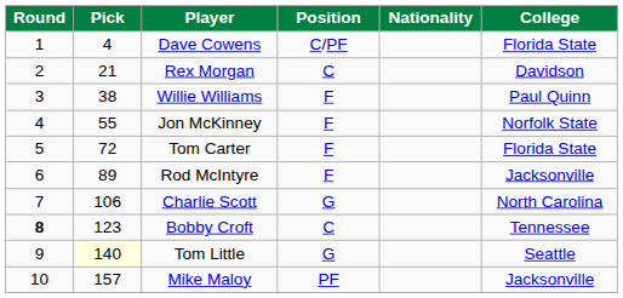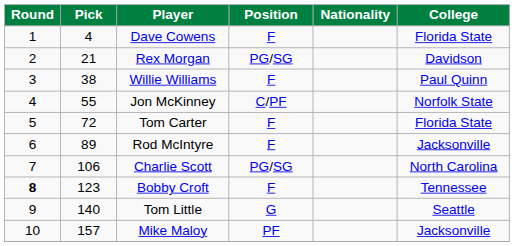Dave Cowens | Position: C/PF -> F
Rex Morgan | Position: C -> PG/SG
Jon McKinney | Position: F -> C/PF
Charlie Scott | Position: G -> PG/SG
Bobby Croft | Position: C -> F
Tom Little | Pick: lightyellow background -> no background
